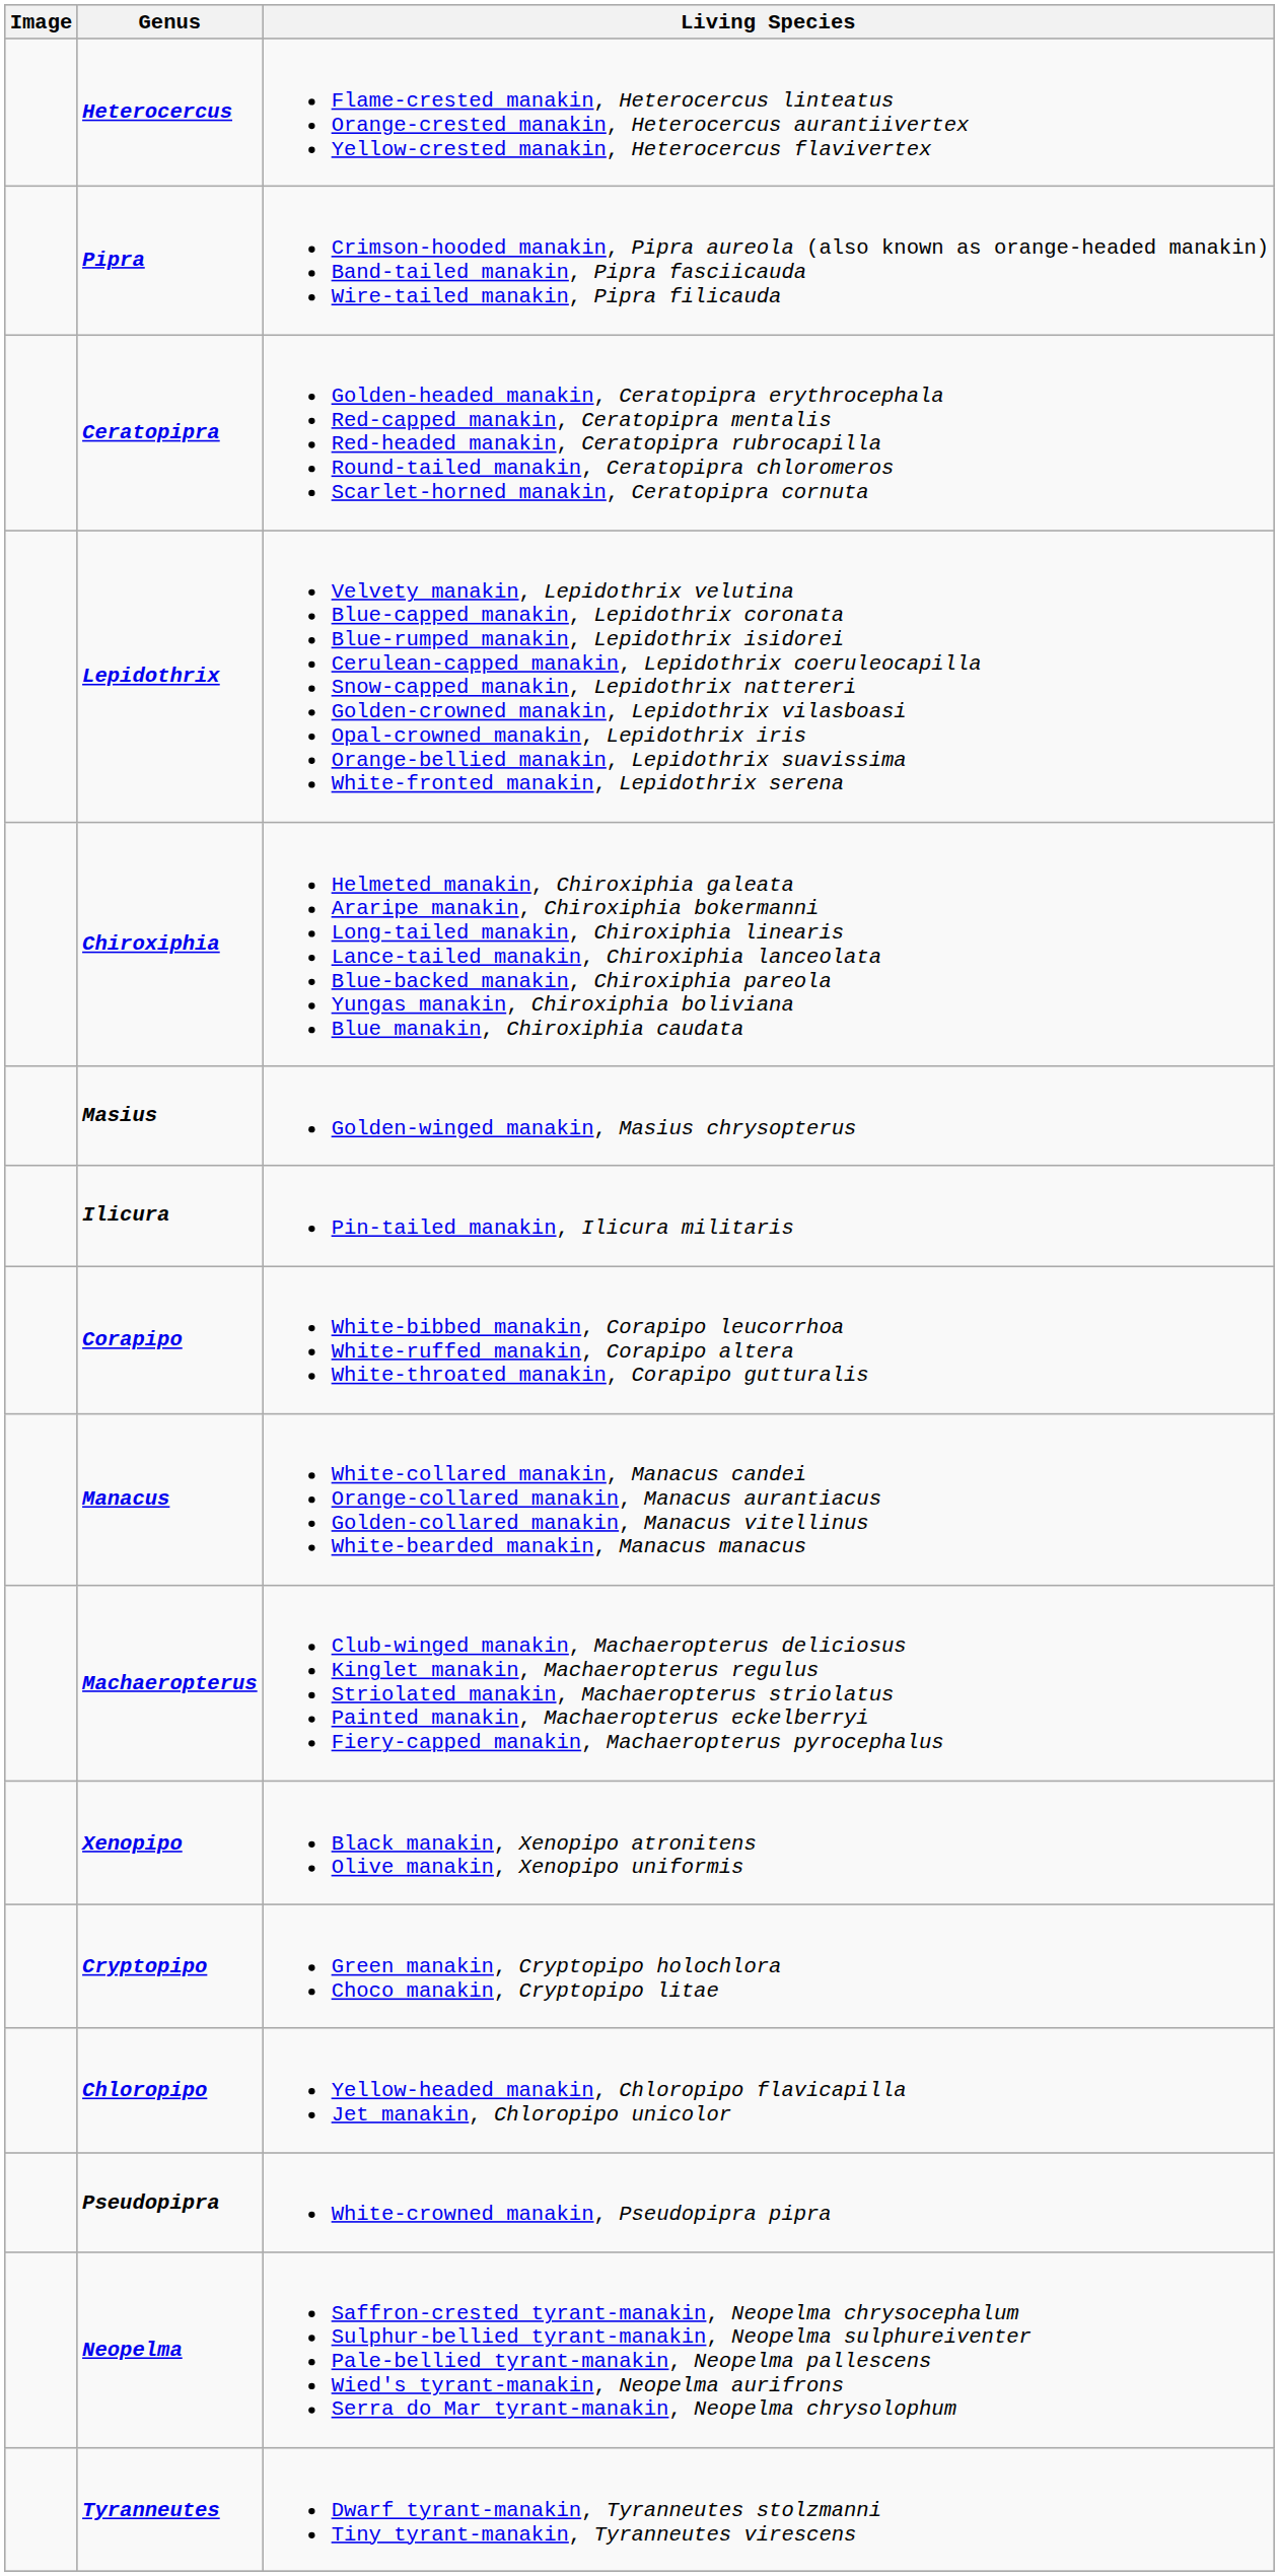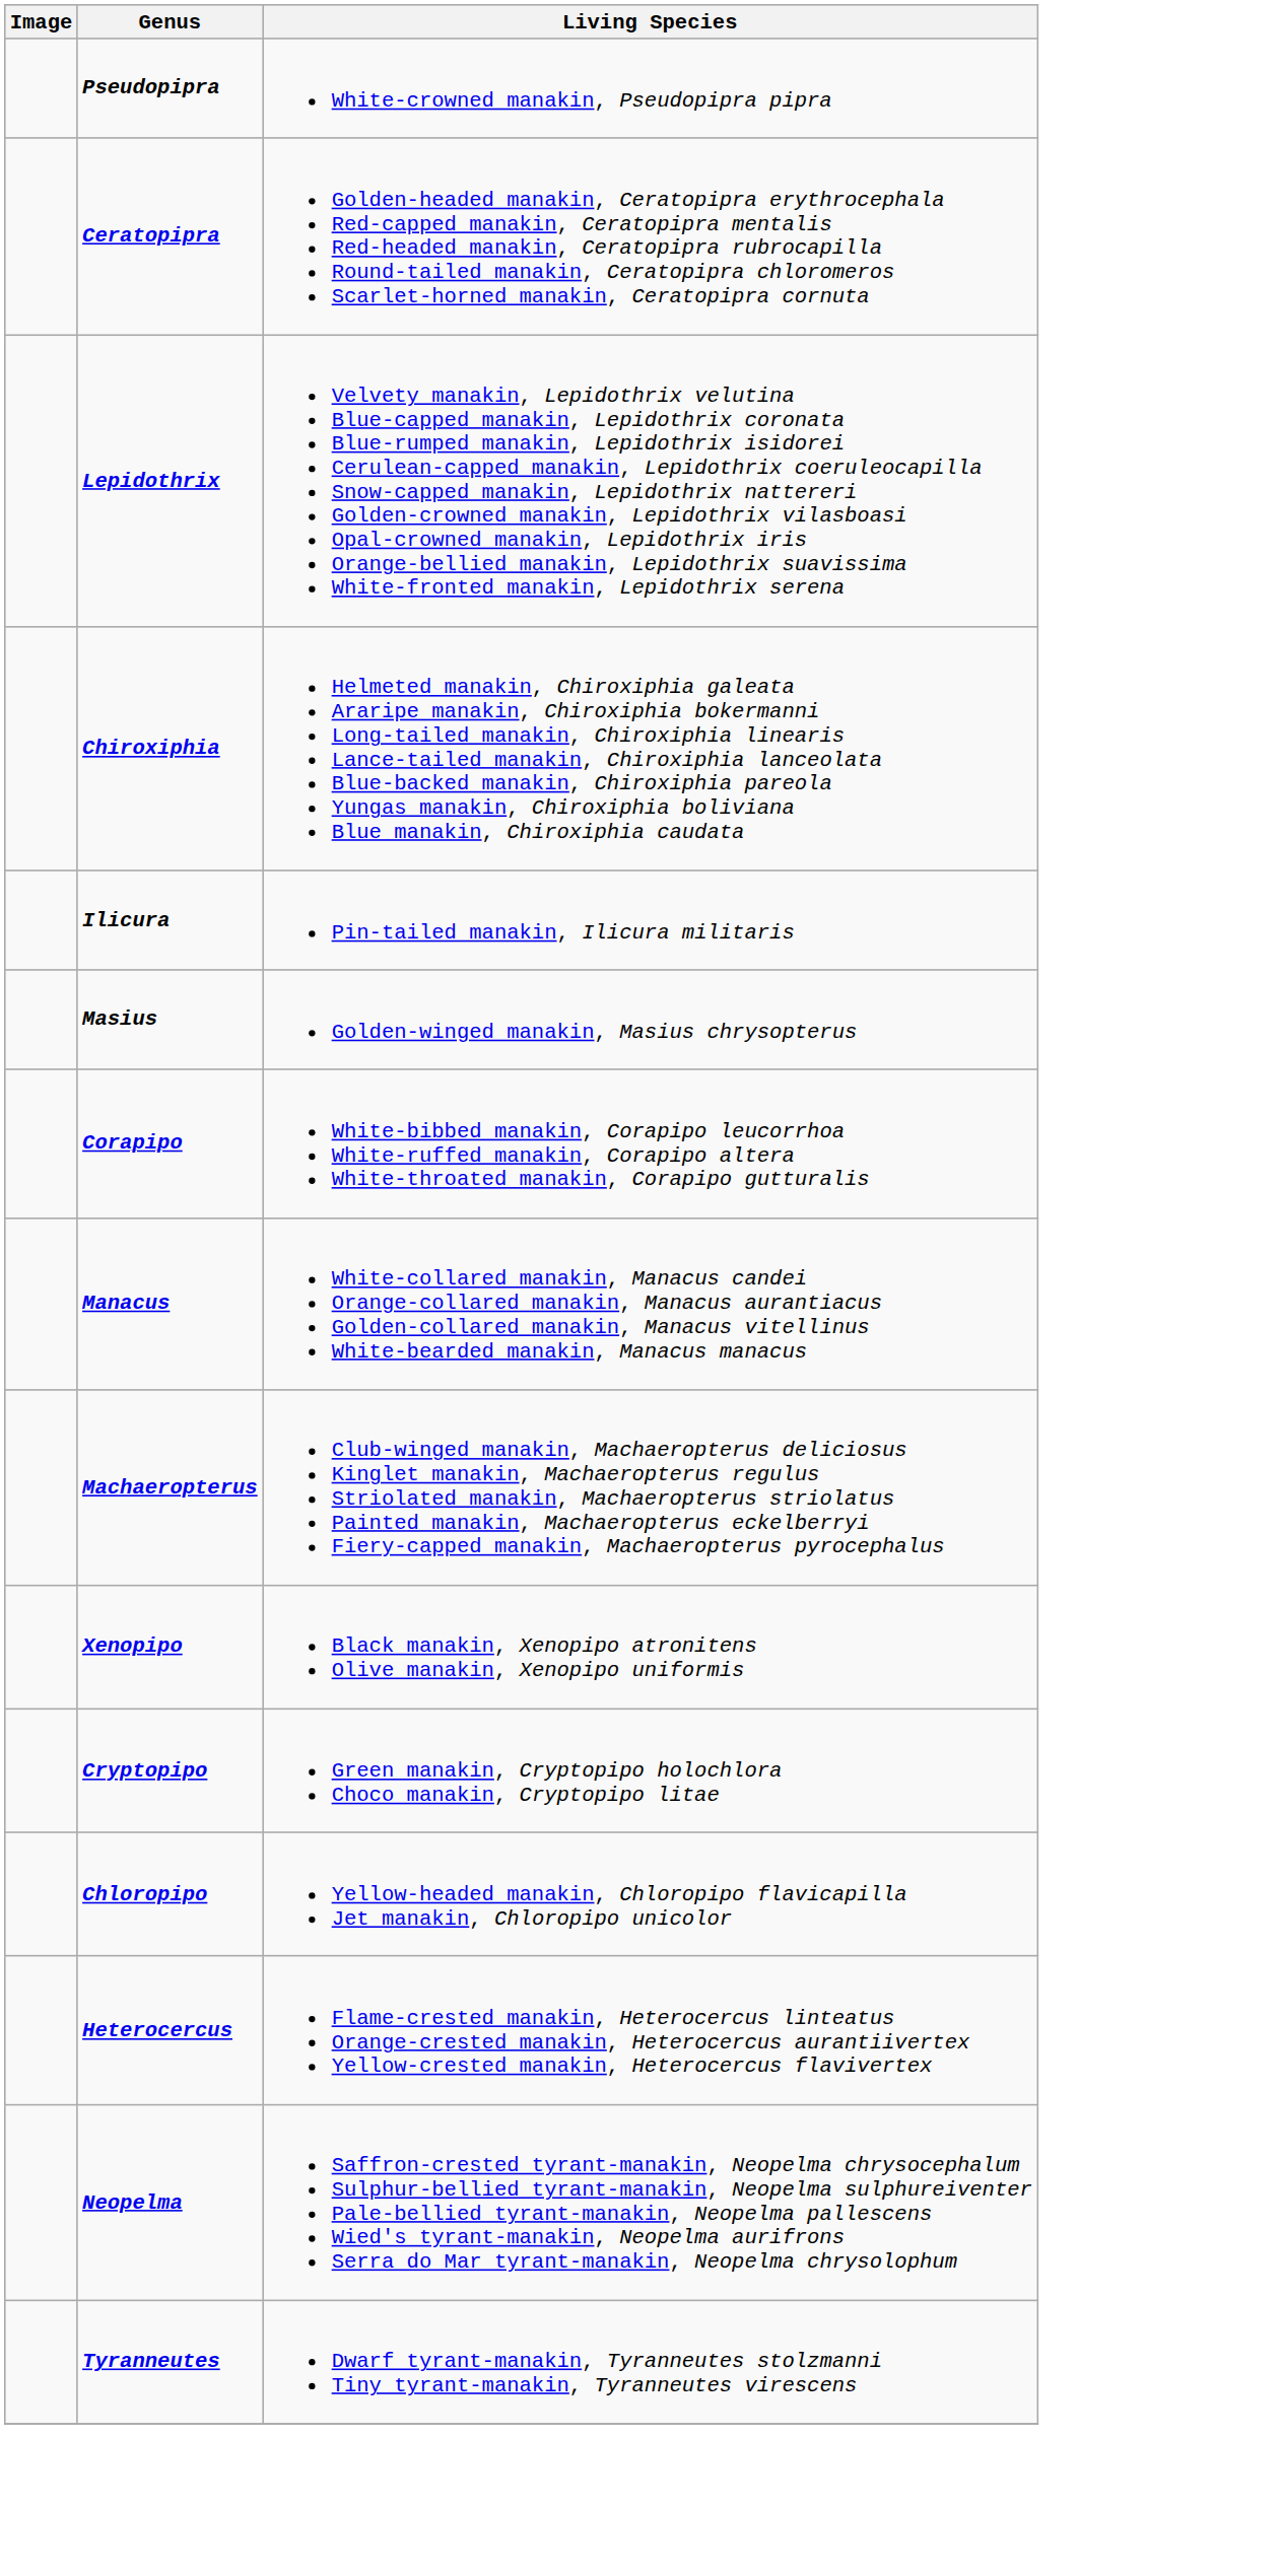rows swapped: Pseudopipra <-> Heterocercus
- row: Pipra | Crimson-hooded manakin, Pipra aureola (also known as orange-headed manakin) Band-tailed manakin, Pipra fasciicauda Wire-tailed manakin, Pipra filicauda
rows swapped: Ilicura <-> Masius
